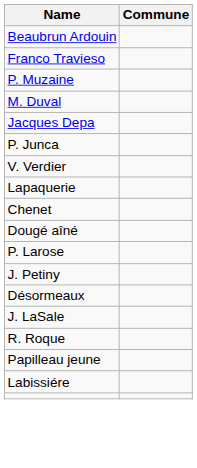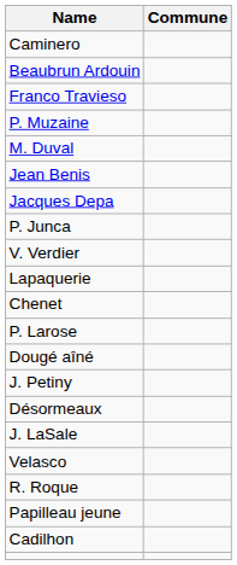+ row: Caminero
+ row: Jean Benis
rows swapped: P. Larose <-> Dougé aîné
+ row: Velasco
- row: Labissiére
+ row: Cadilhon
